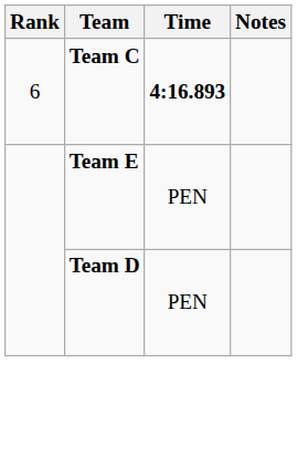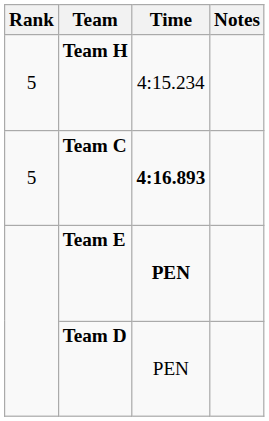+ row: 5 | Team H | 4:15.234
Team C | Rank: 6 -> 5
Team E | Time: normal -> bold
